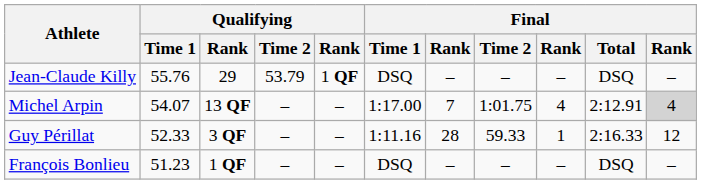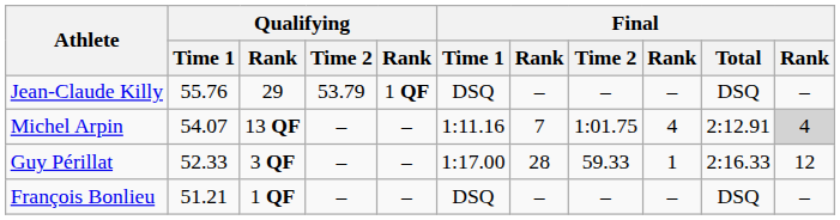Michel Arpin | Final / Time 1: 1:17.00 -> 1:11.16
Guy Périllat | Final / Time 1: 1:11.16 -> 1:17.00
François Bonlieu | Qualifying / Time 1: 51.23 -> 51.21
